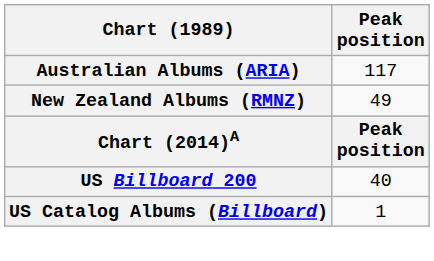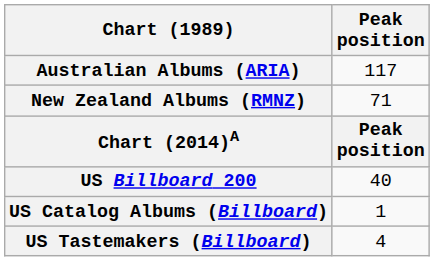New Zealand Albums (RMNZ) | Peak position: 49 -> 71
+ row: US Tastemakers (Billboard) | 4
